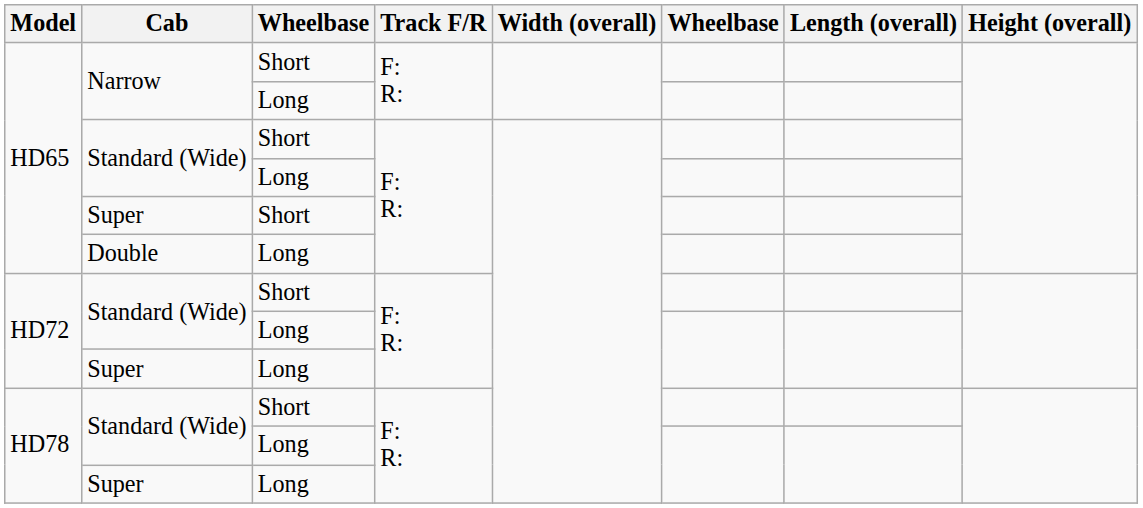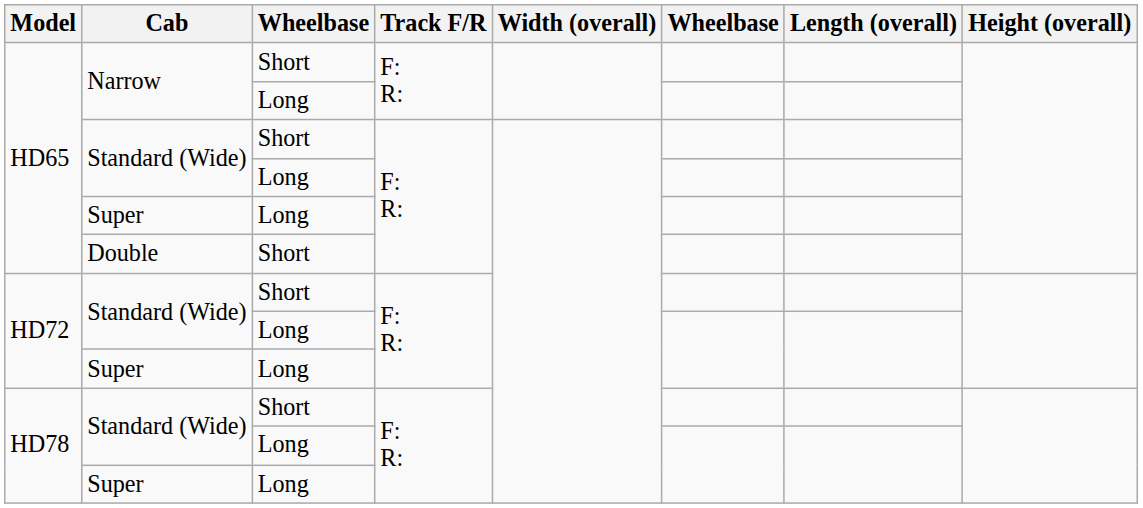HD65 / Super | column 3: Short -> Long
Double | column 3: Long -> Short
